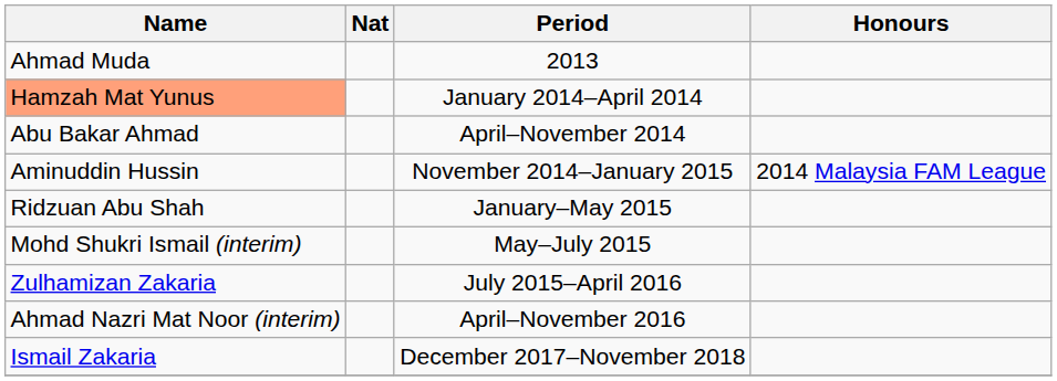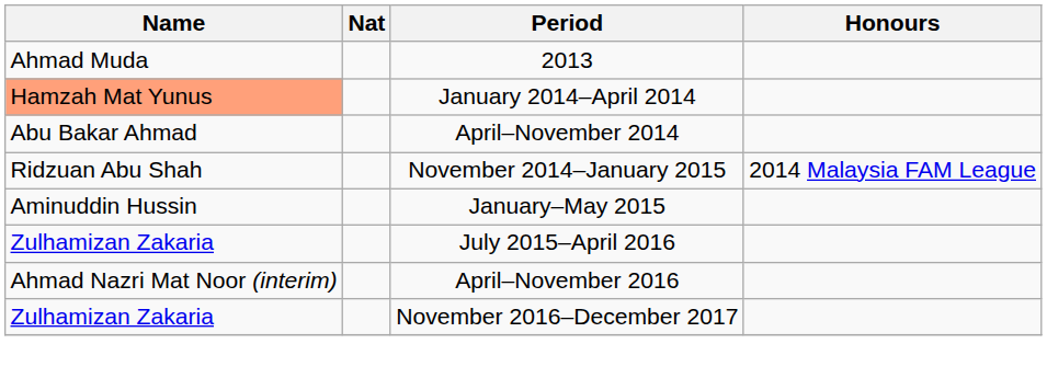November 2014–January 2015 | Name: Aminuddin Hussin -> Ridzuan Abu Shah
January–May 2015 | Name: Ridzuan Abu Shah -> Aminuddin Hussin
- row: Mohd Shukri Ismail (interim) | May–July 2015
+ row: Zulhamizan Zakaria | November 2016–December 2017
- row: Ismail Zakaria | December 2017–November 2018
